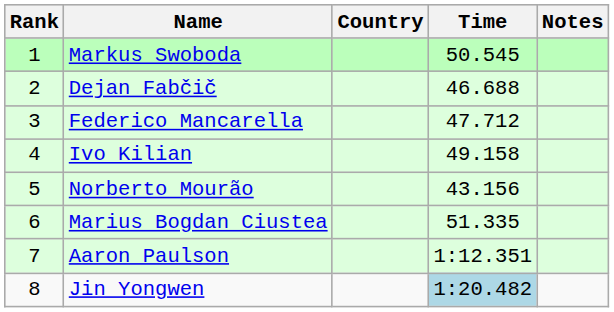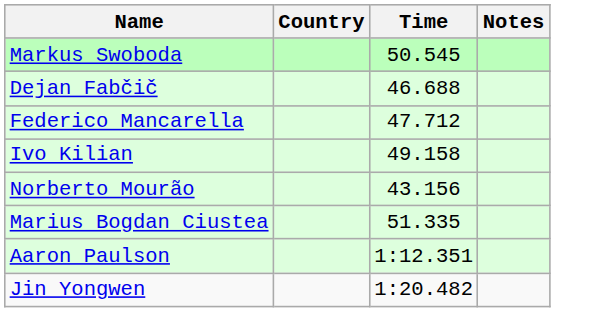- column: Rank | 1 | 2 | 3 | 4 | 5 | 6 | 7 | 8
Jin Yongwen | Time: lightblue background -> no background
